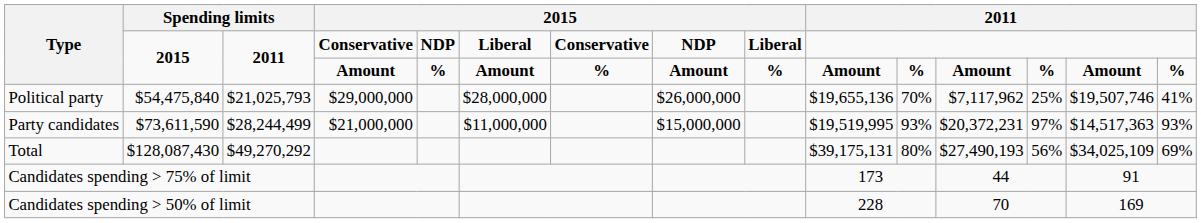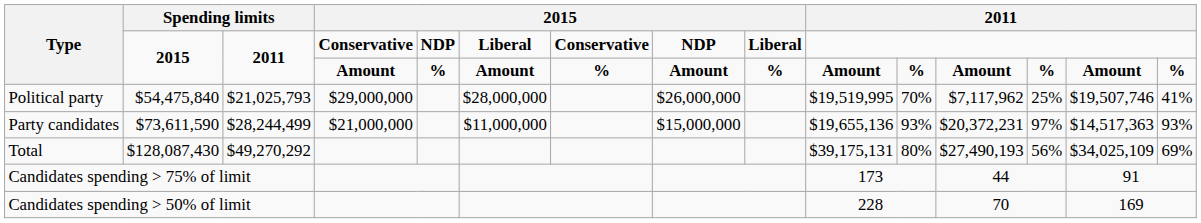Political party | column 10: $19,655,136 -> $19,519,995
Party candidates | column 10: $19,519,995 -> $19,655,136
